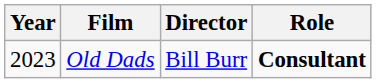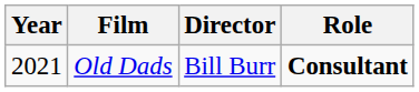Old Dads | Year: 2023 -> 2021
